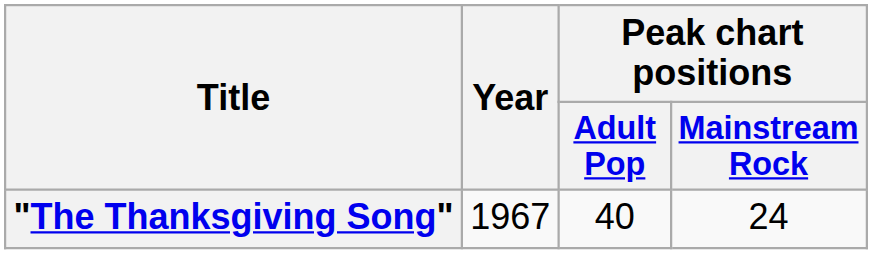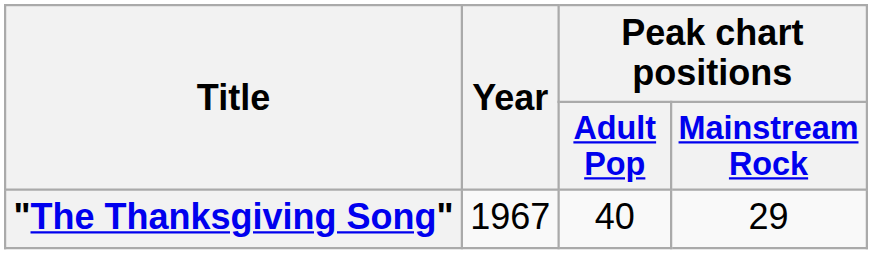"The Thanksgiving Song" | Peak chart positions / Mainstream Rock: 24 -> 29
